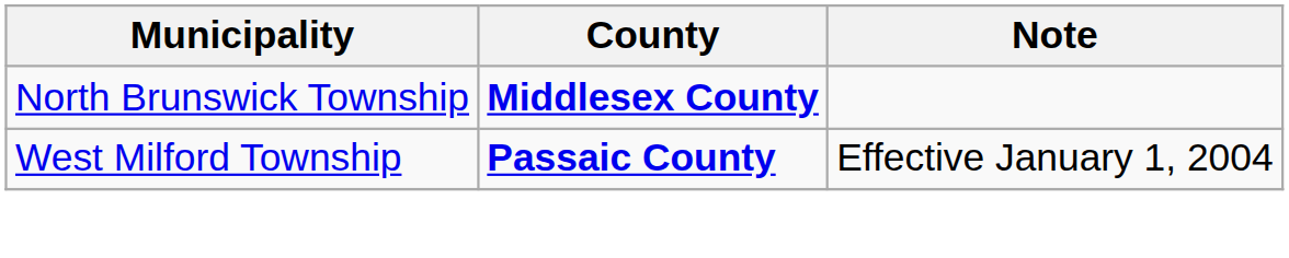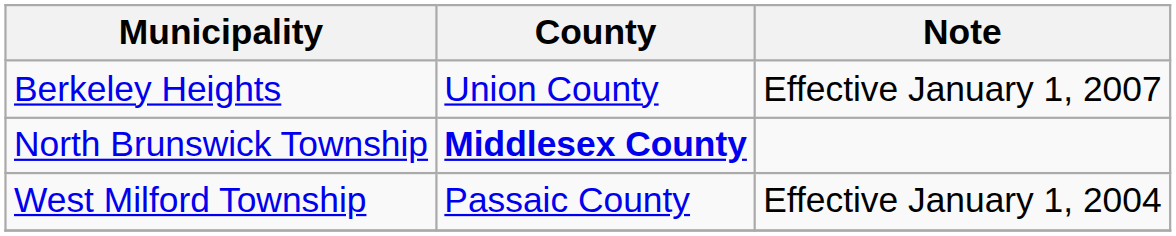+ row: Berkeley Heights | Union County | Effective January 1, 2007
West Milford Township | County: bold -> normal
